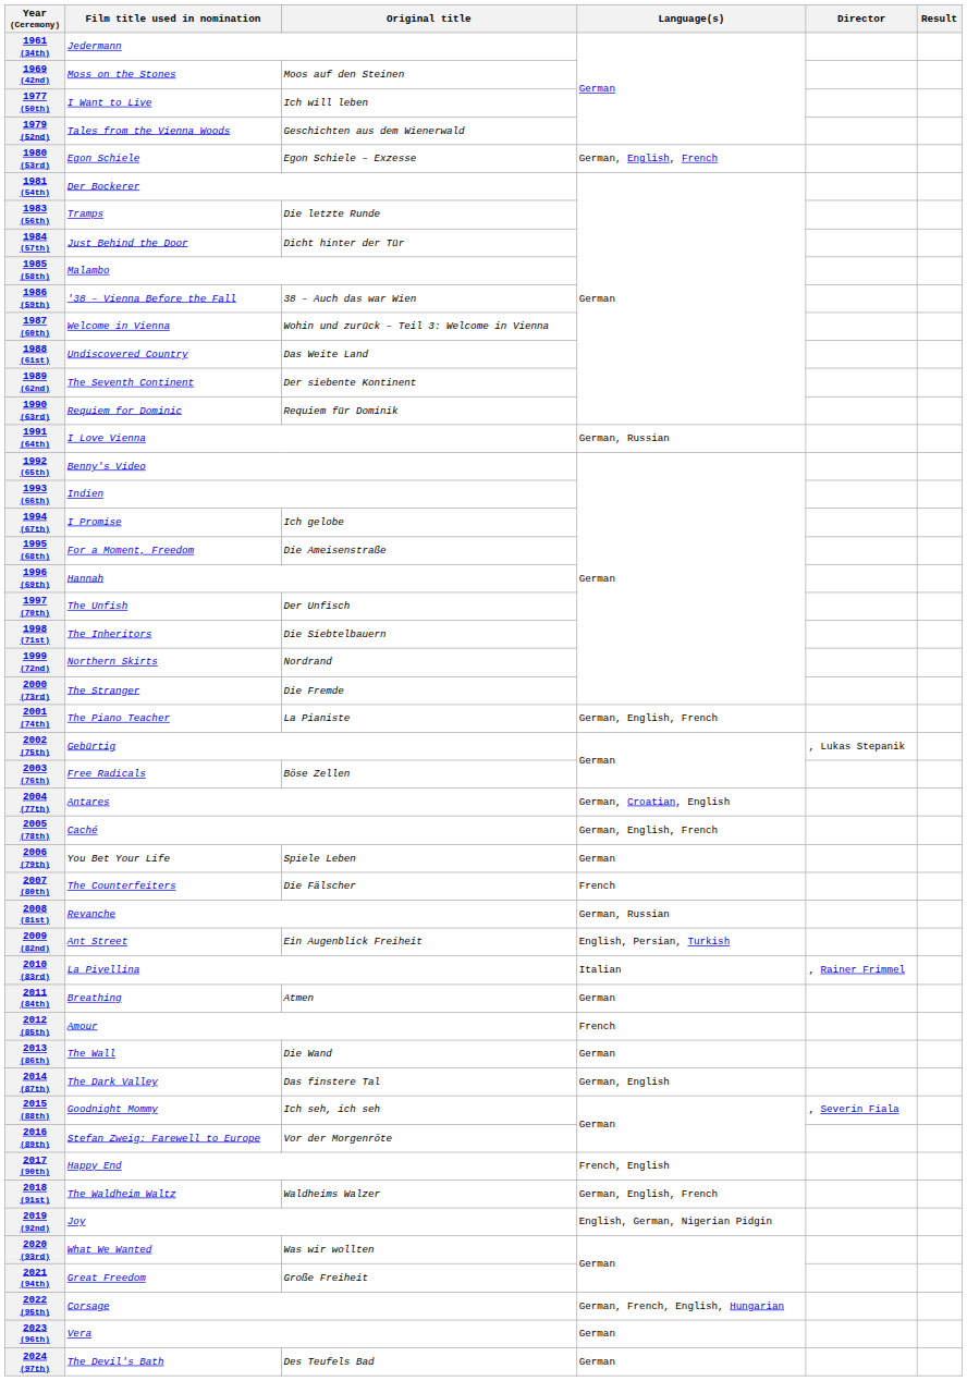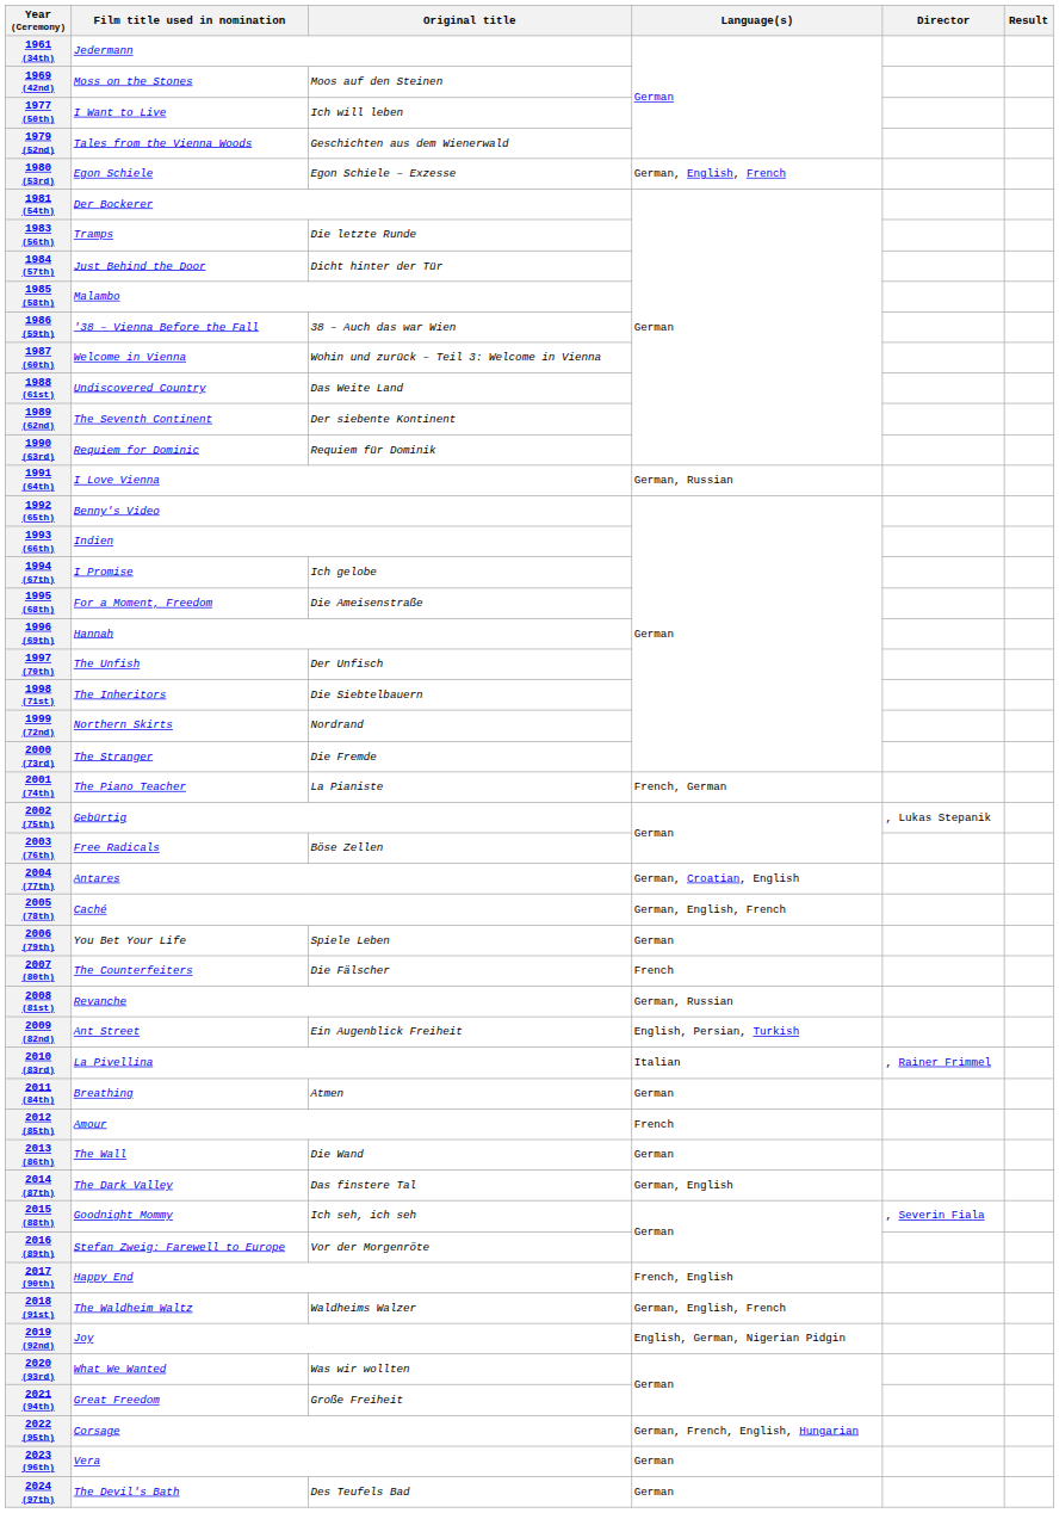2001 (74th) | Language(s): German, English, French -> French, German
